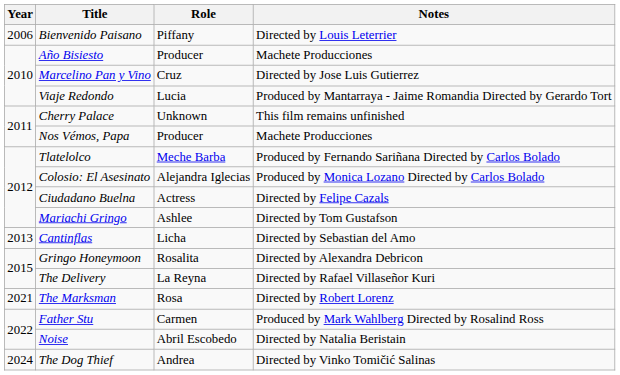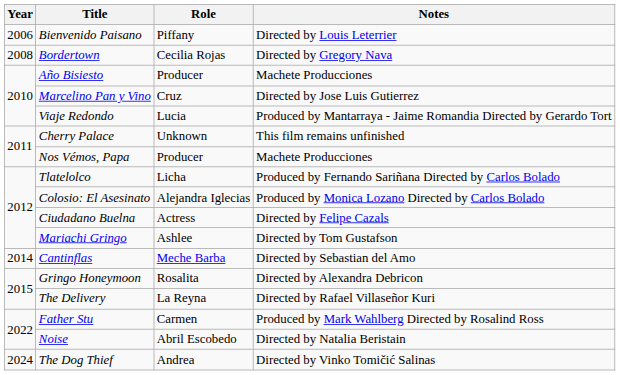+ row: 2008 | Bordertown | Cecilia Rojas | Directed by Gregory Nava
Tlatelolco | Role: Meche Barba -> Licha
Cantinflas | Year: 2013 -> 2014
Cantinflas | Role: Licha -> Meche Barba
- row: 2021 | The Marksman | Rosa | Directed by Robert Lorenz
